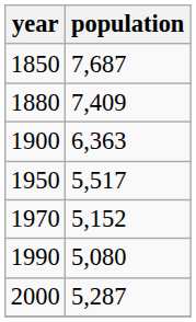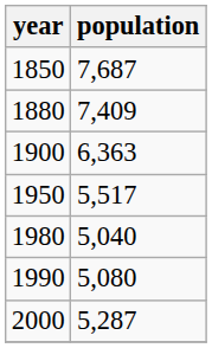- row: 1970 | 5,152
+ row: 1980 | 5,040
